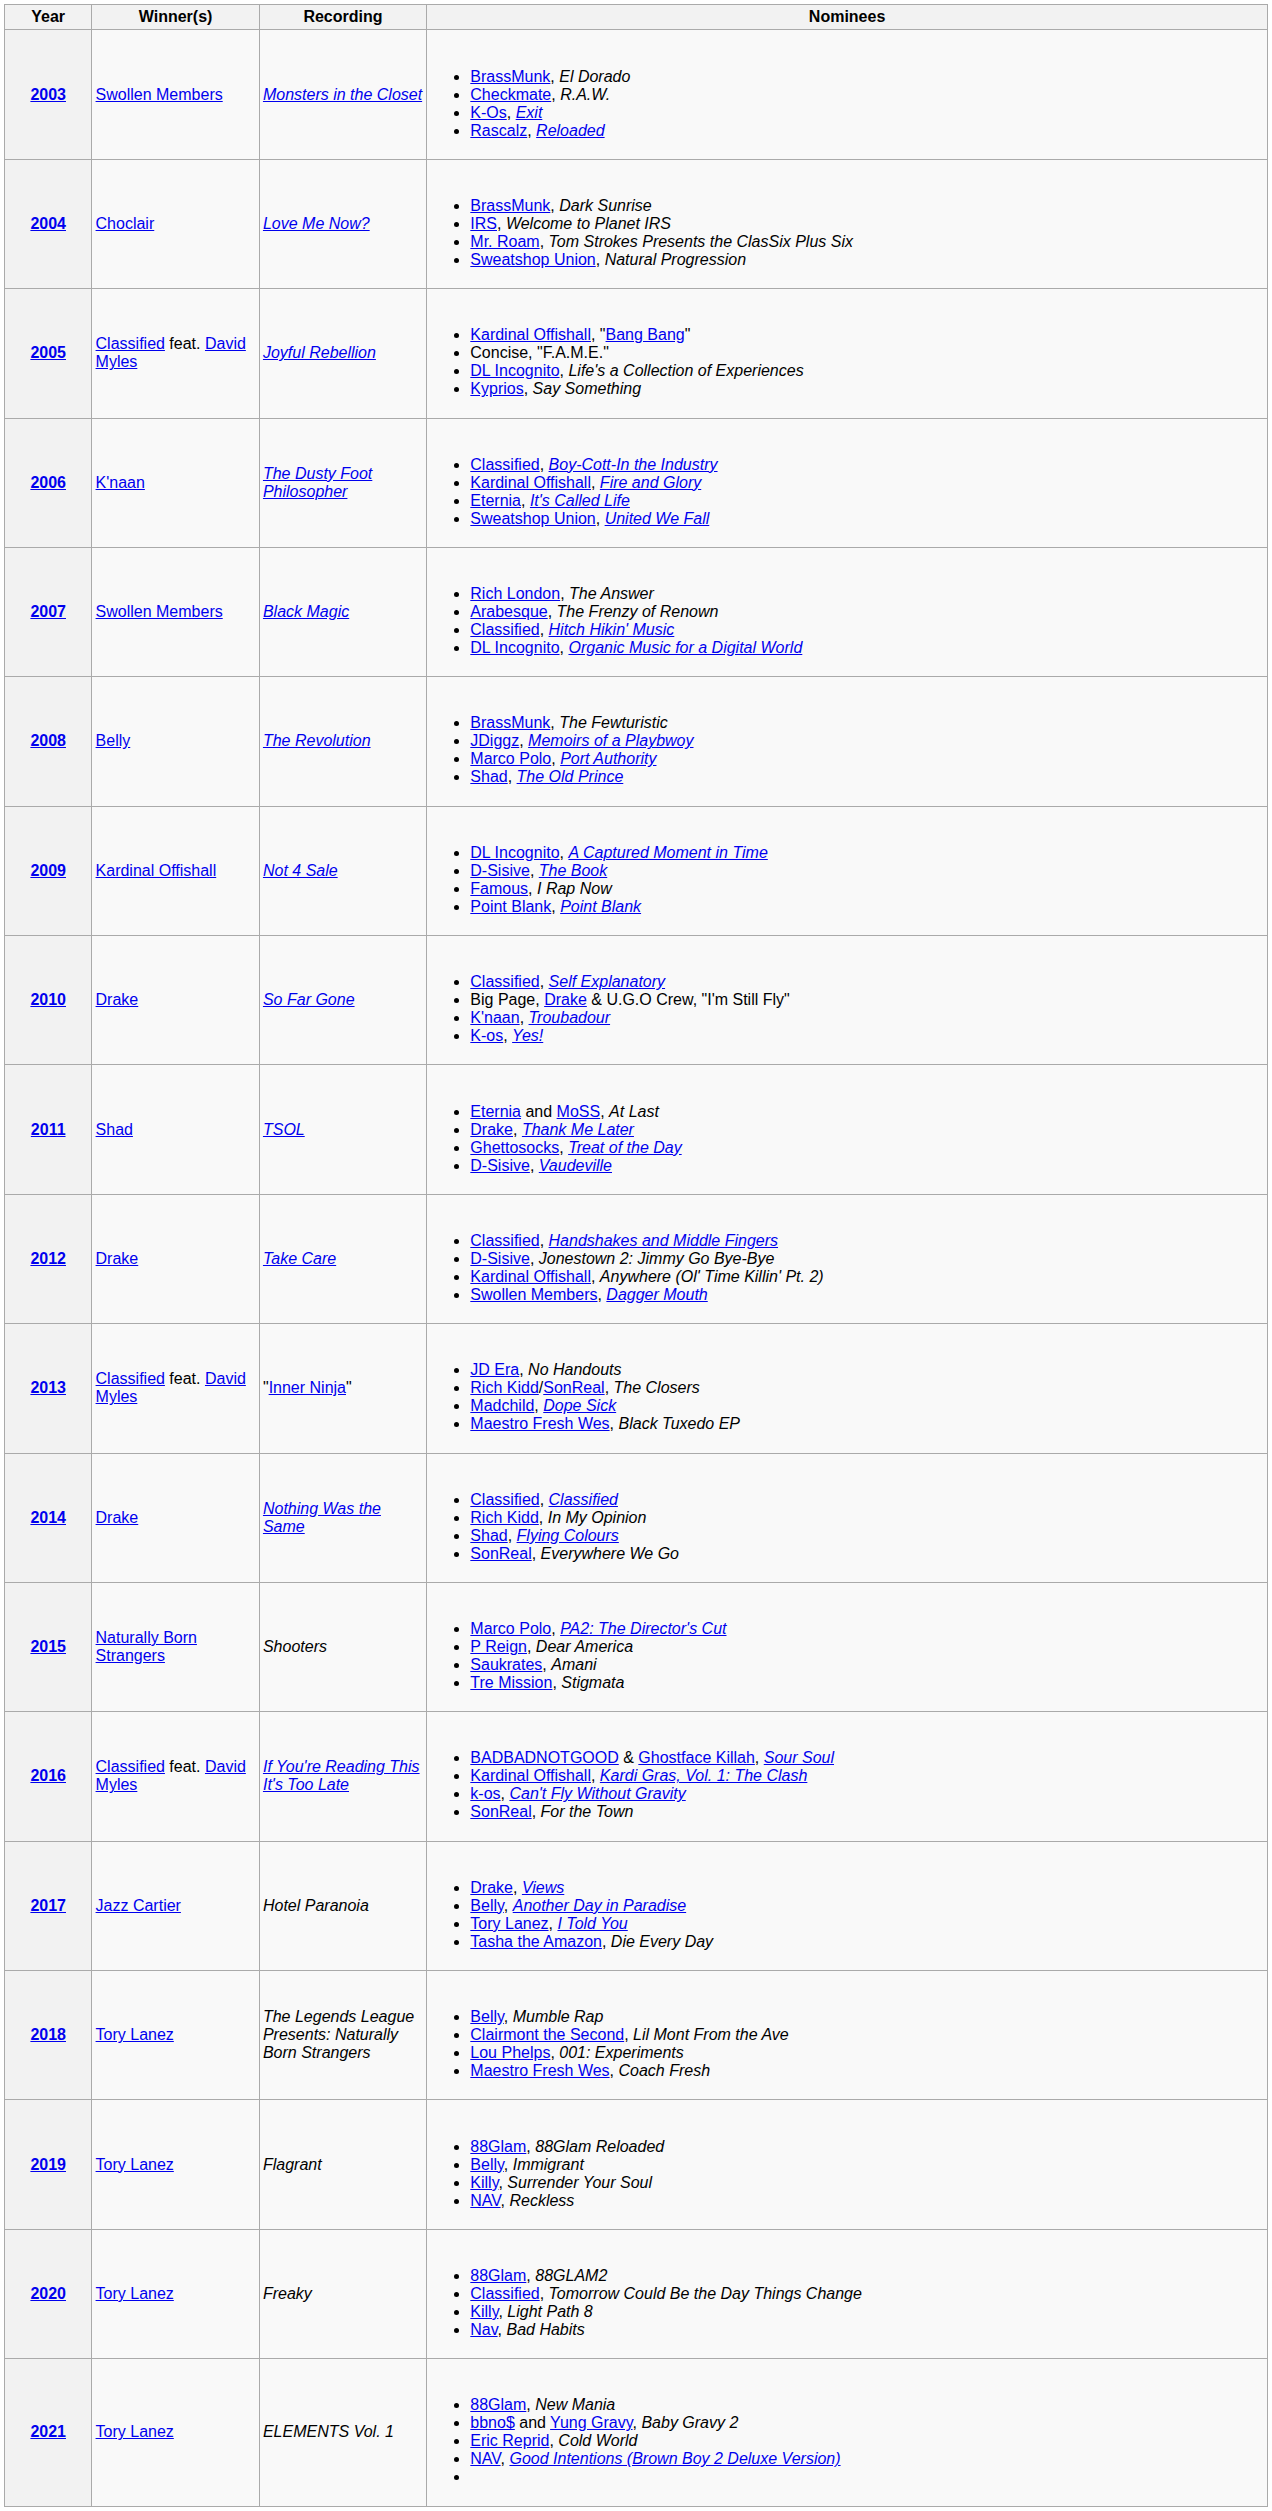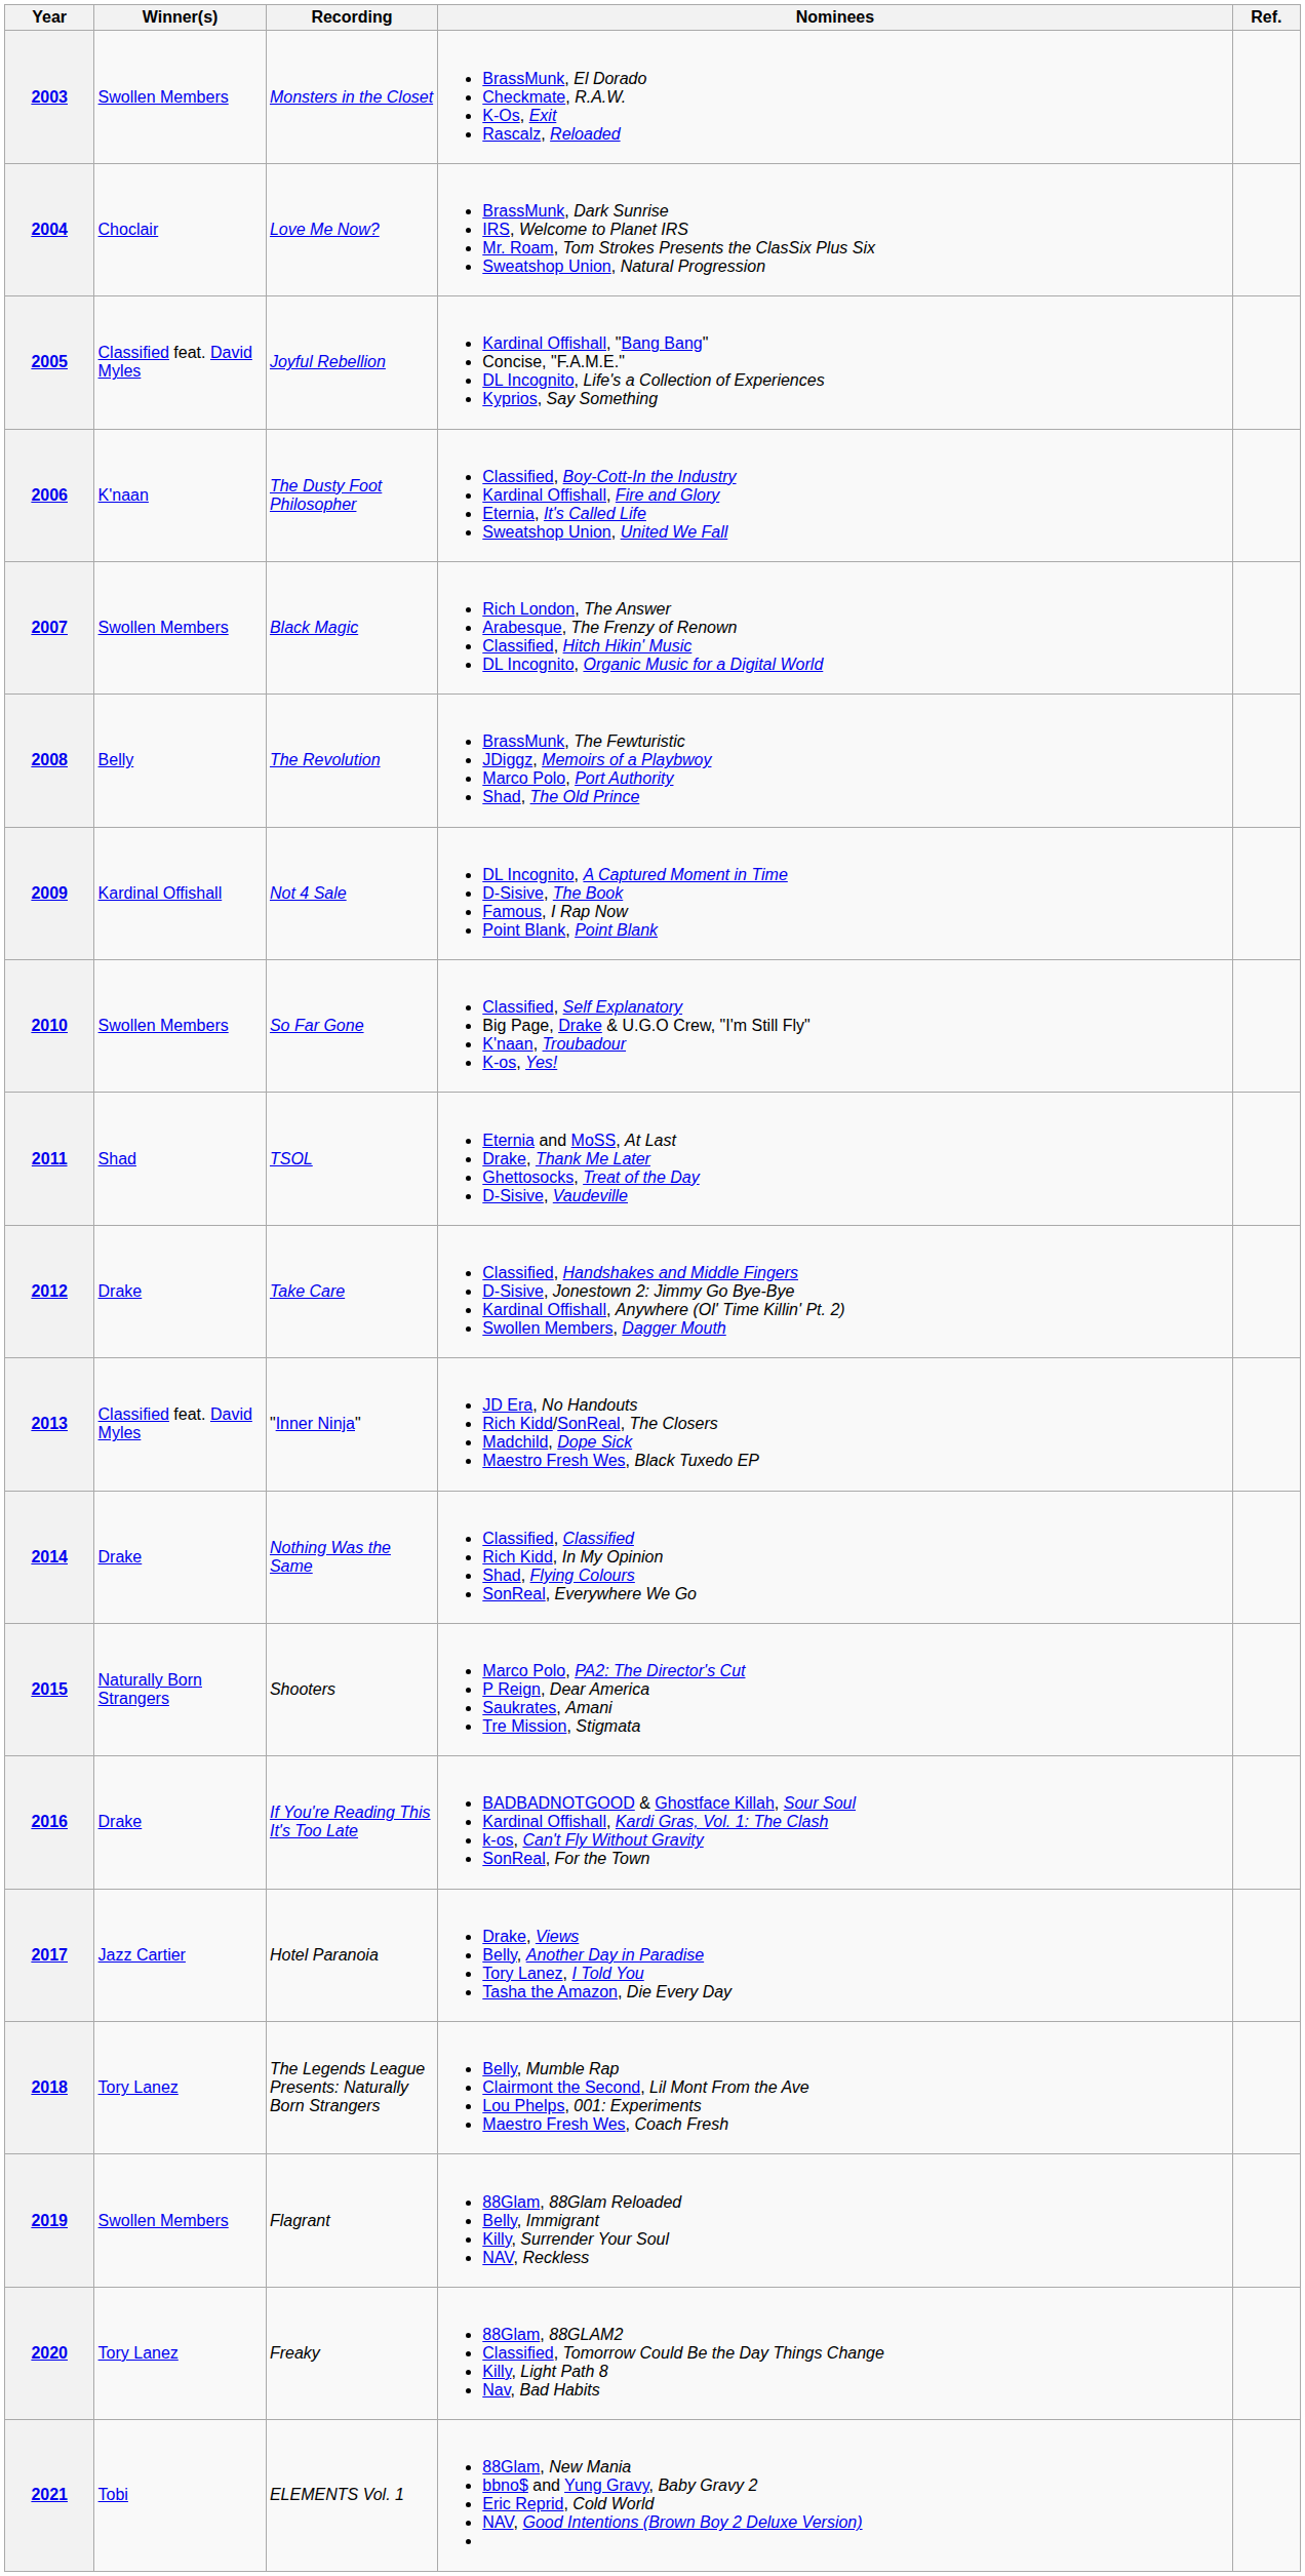+ column: Ref.
2010 | Winner(s): Drake -> Swollen Members
2016 | Winner(s): Classified feat. David Myles -> Drake
2019 | Winner(s): Tory Lanez -> Swollen Members
2021 | Winner(s): Tory Lanez -> Tobi
